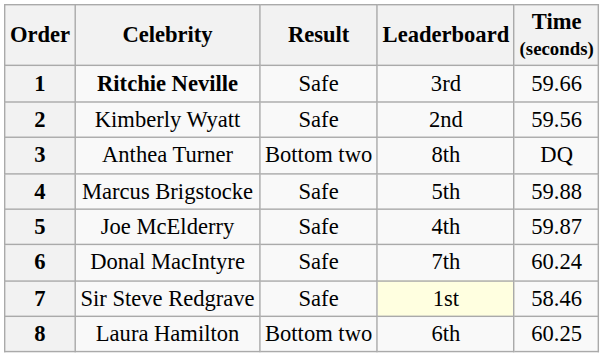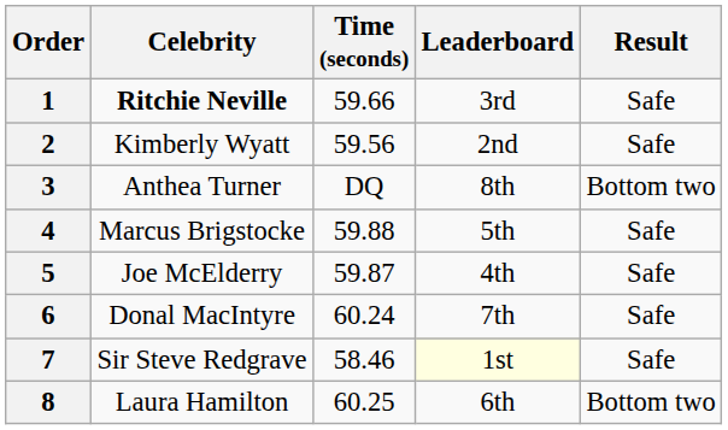columns swapped: Time (seconds) <-> Result
